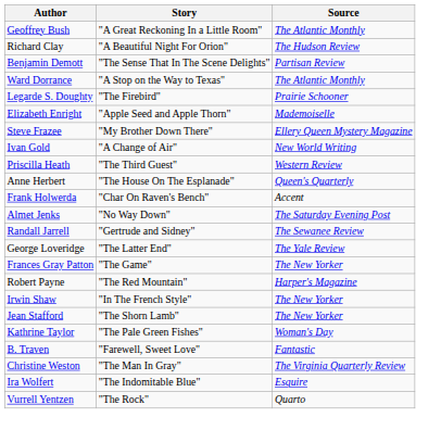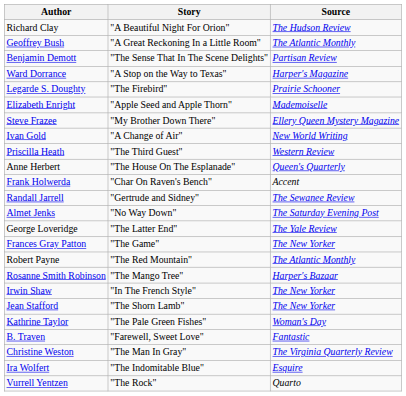rows swapped: Geoffrey Bush <-> Richard Clay
Ward Dorrance | Source: The Atlantic Monthly -> Harper's Magazine
rows swapped: Randall Jarrell <-> Almet Jenks
Robert Payne | Source: Harper's Magazine -> The Atlantic Monthly
+ row: Rosanne Smith Robinson | "The Mango Tree" | Harper's Bazaar
